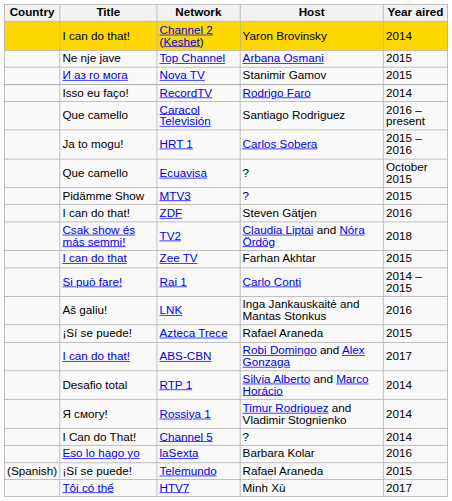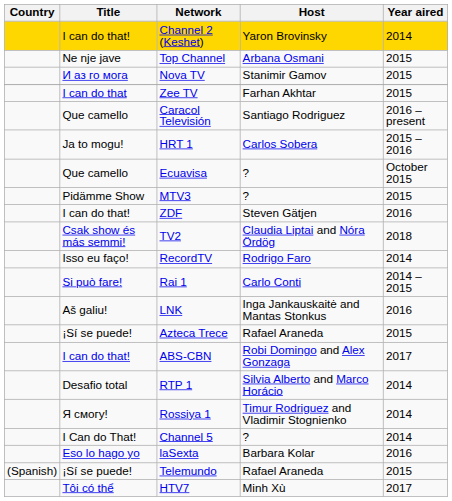rows swapped: RecordTV <-> Zee TV
